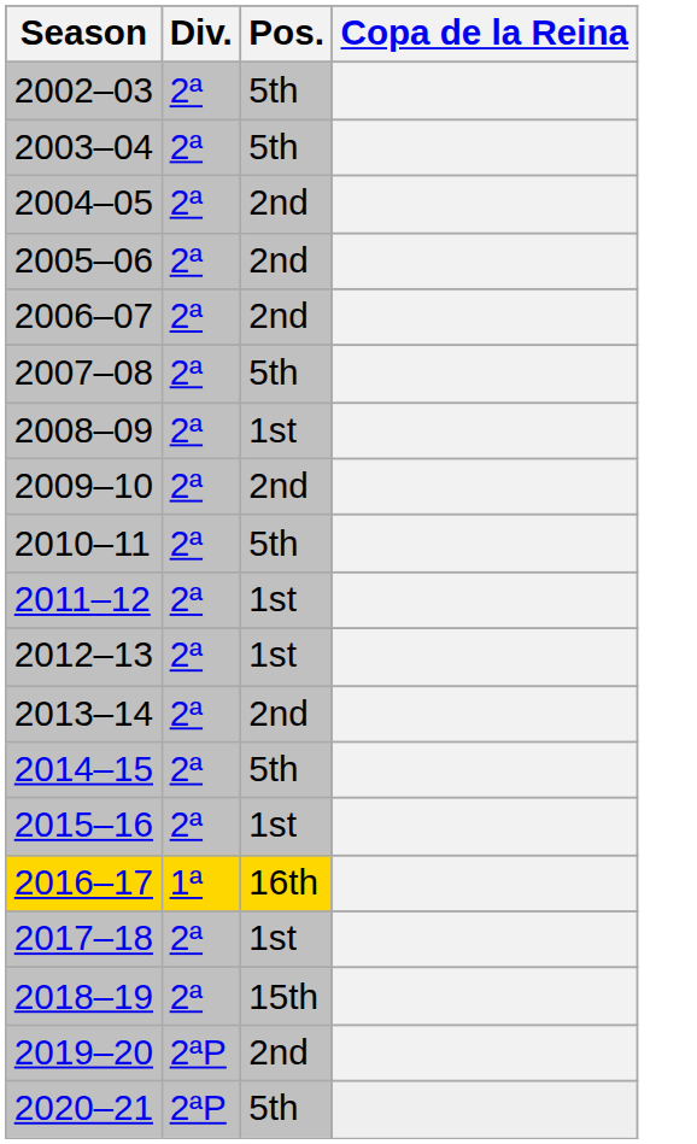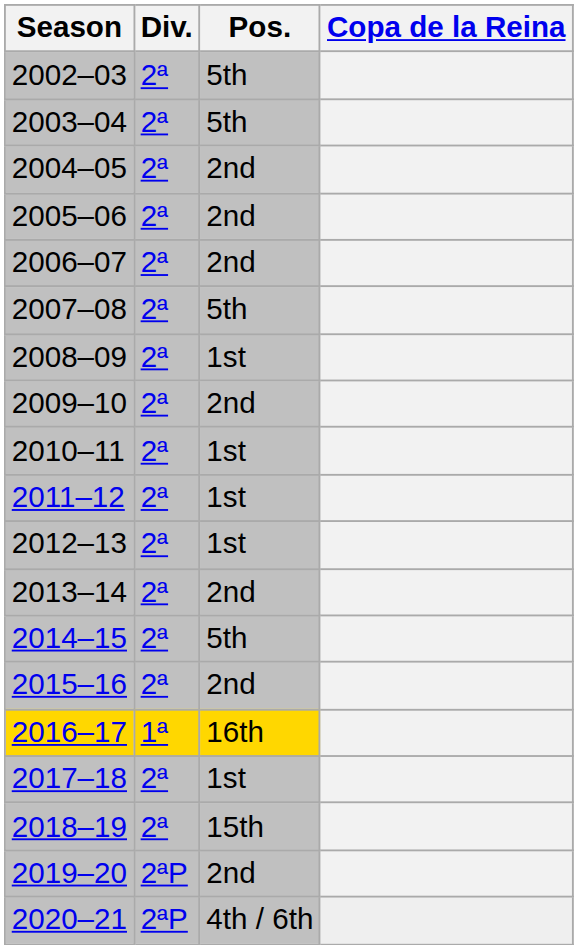2010–11 | Pos.: 5th -> 1st
2015–16 | Pos.: 1st -> 2nd
2020–21 | Pos.: 5th -> 4th / 6th
